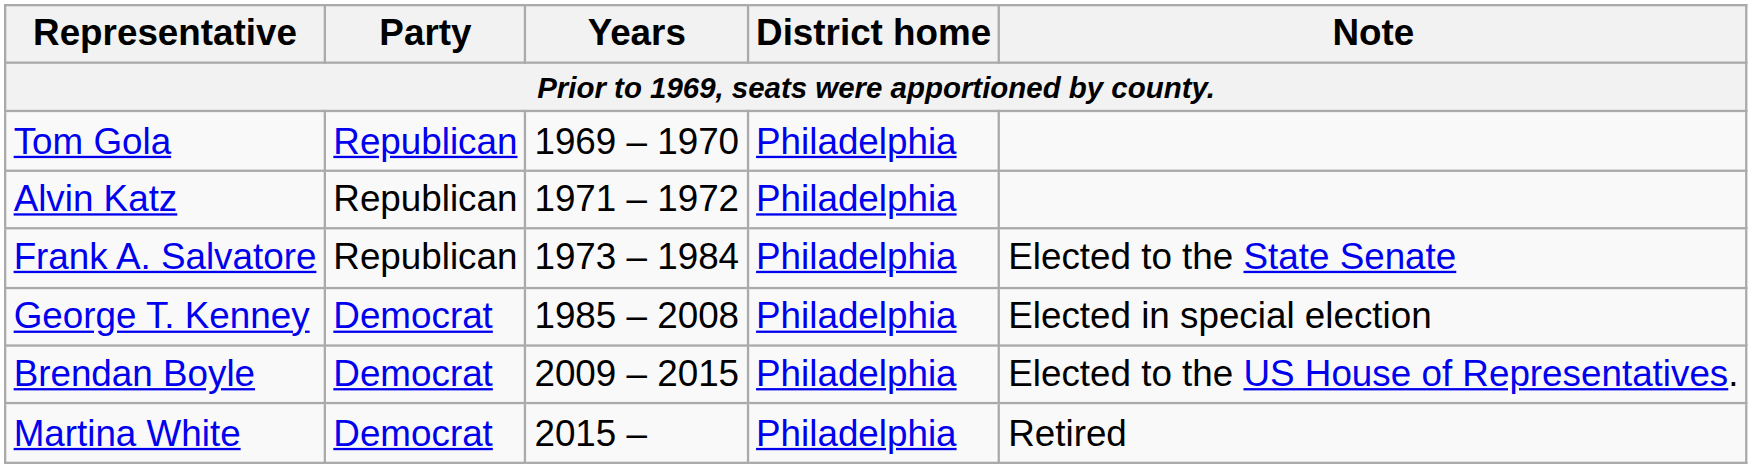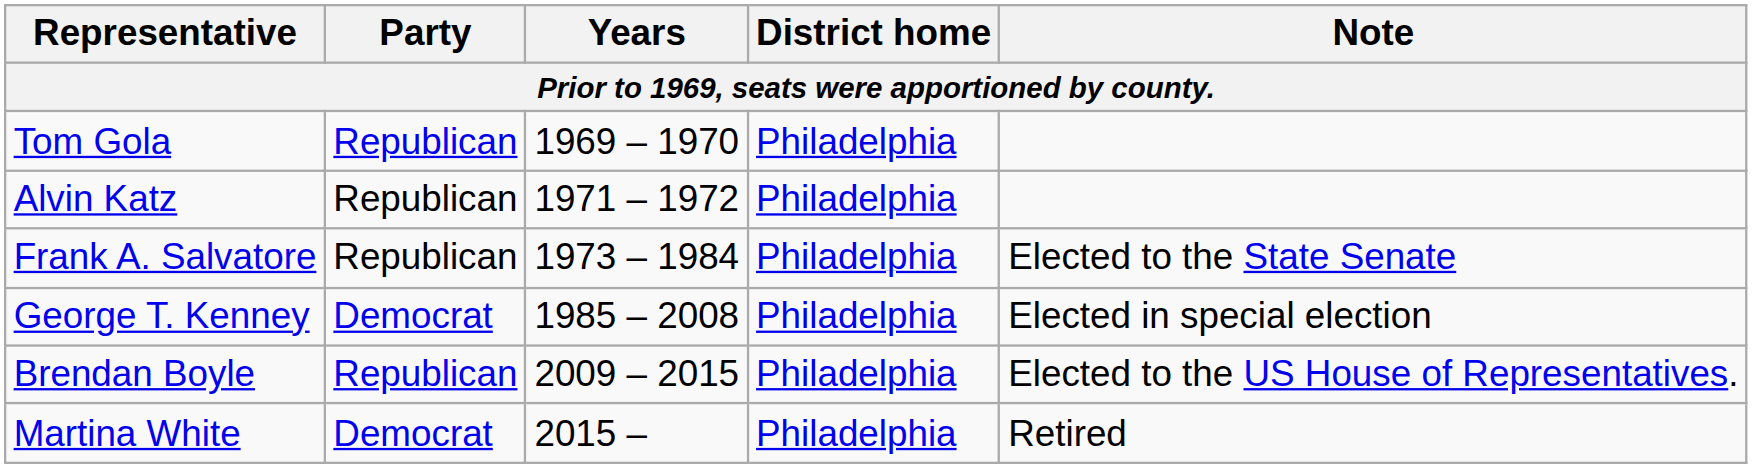Brendan Boyle | Party: Democrat -> Republican
